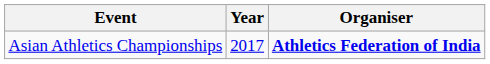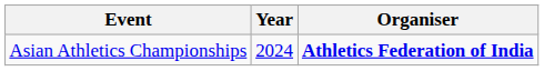Asian Athletics Championships | Year: 2017 -> 2024
